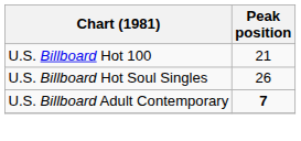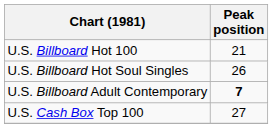+ row: U.S. Cash Box Top 100 | 27
